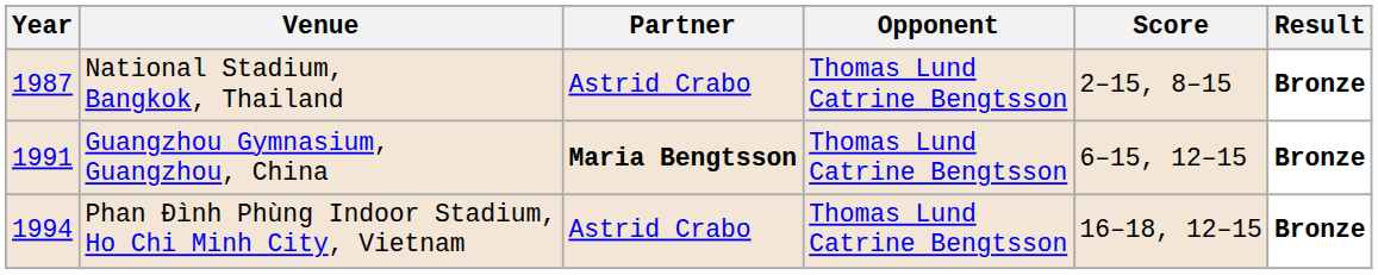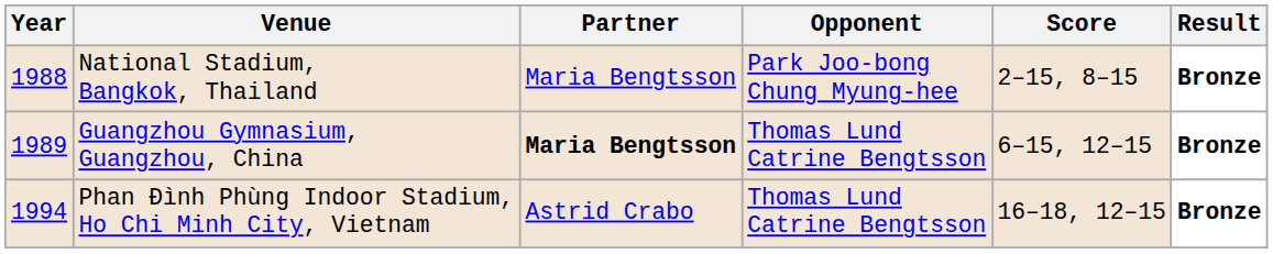National Stadium, Bangkok, Thailand | Year: 1987 -> 1988
National Stadium, Bangkok, Thailand | Partner: Astrid Crabo -> Maria Bengtsson
National Stadium, Bangkok, Thailand | Opponent: Thomas Lund Catrine Bengtsson -> Park Joo-bong Chung Myung-hee
Guangzhou Gymnasium, Guangzhou, China | Year: 1991 -> 1989
